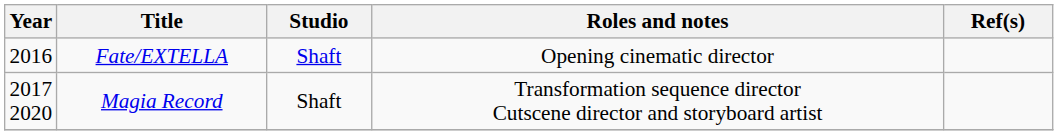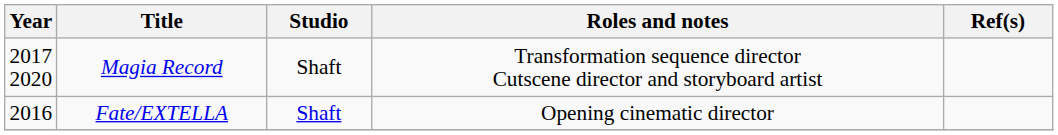rows swapped: Fate/EXTELLA <-> Magia Record
